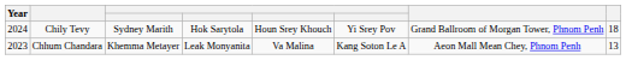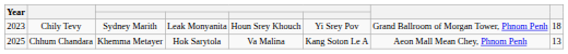Chily Tevy | Year: 2024 -> 2023
Chily Tevy | column 4: Hok Sarytola -> Leak Monyanita
Chhum Chandara | Year: 2023 -> 2025
Chhum Chandara | column 4: Leak Monyanita -> Hok Sarytola
